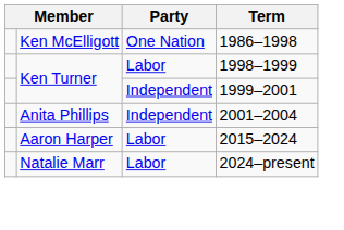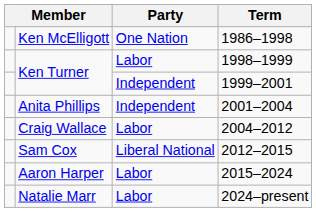+ row: Craig Wallace | Labor | 2004–2012
+ row: Sam Cox | Liberal National | 2012–2015
